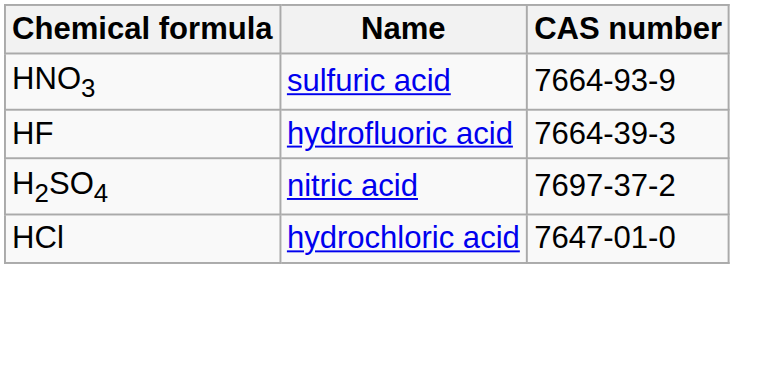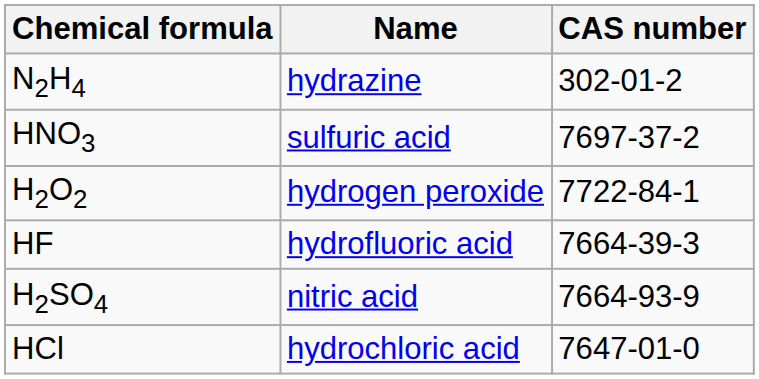+ row: N2H4 | hydrazine | 302-01-2
HNO3 | CAS number: 7664-93-9 -> 7697-37-2
+ row: H2O2 | hydrogen peroxide | 7722-84-1
H2SO4 | CAS number: 7697-37-2 -> 7664-93-9
